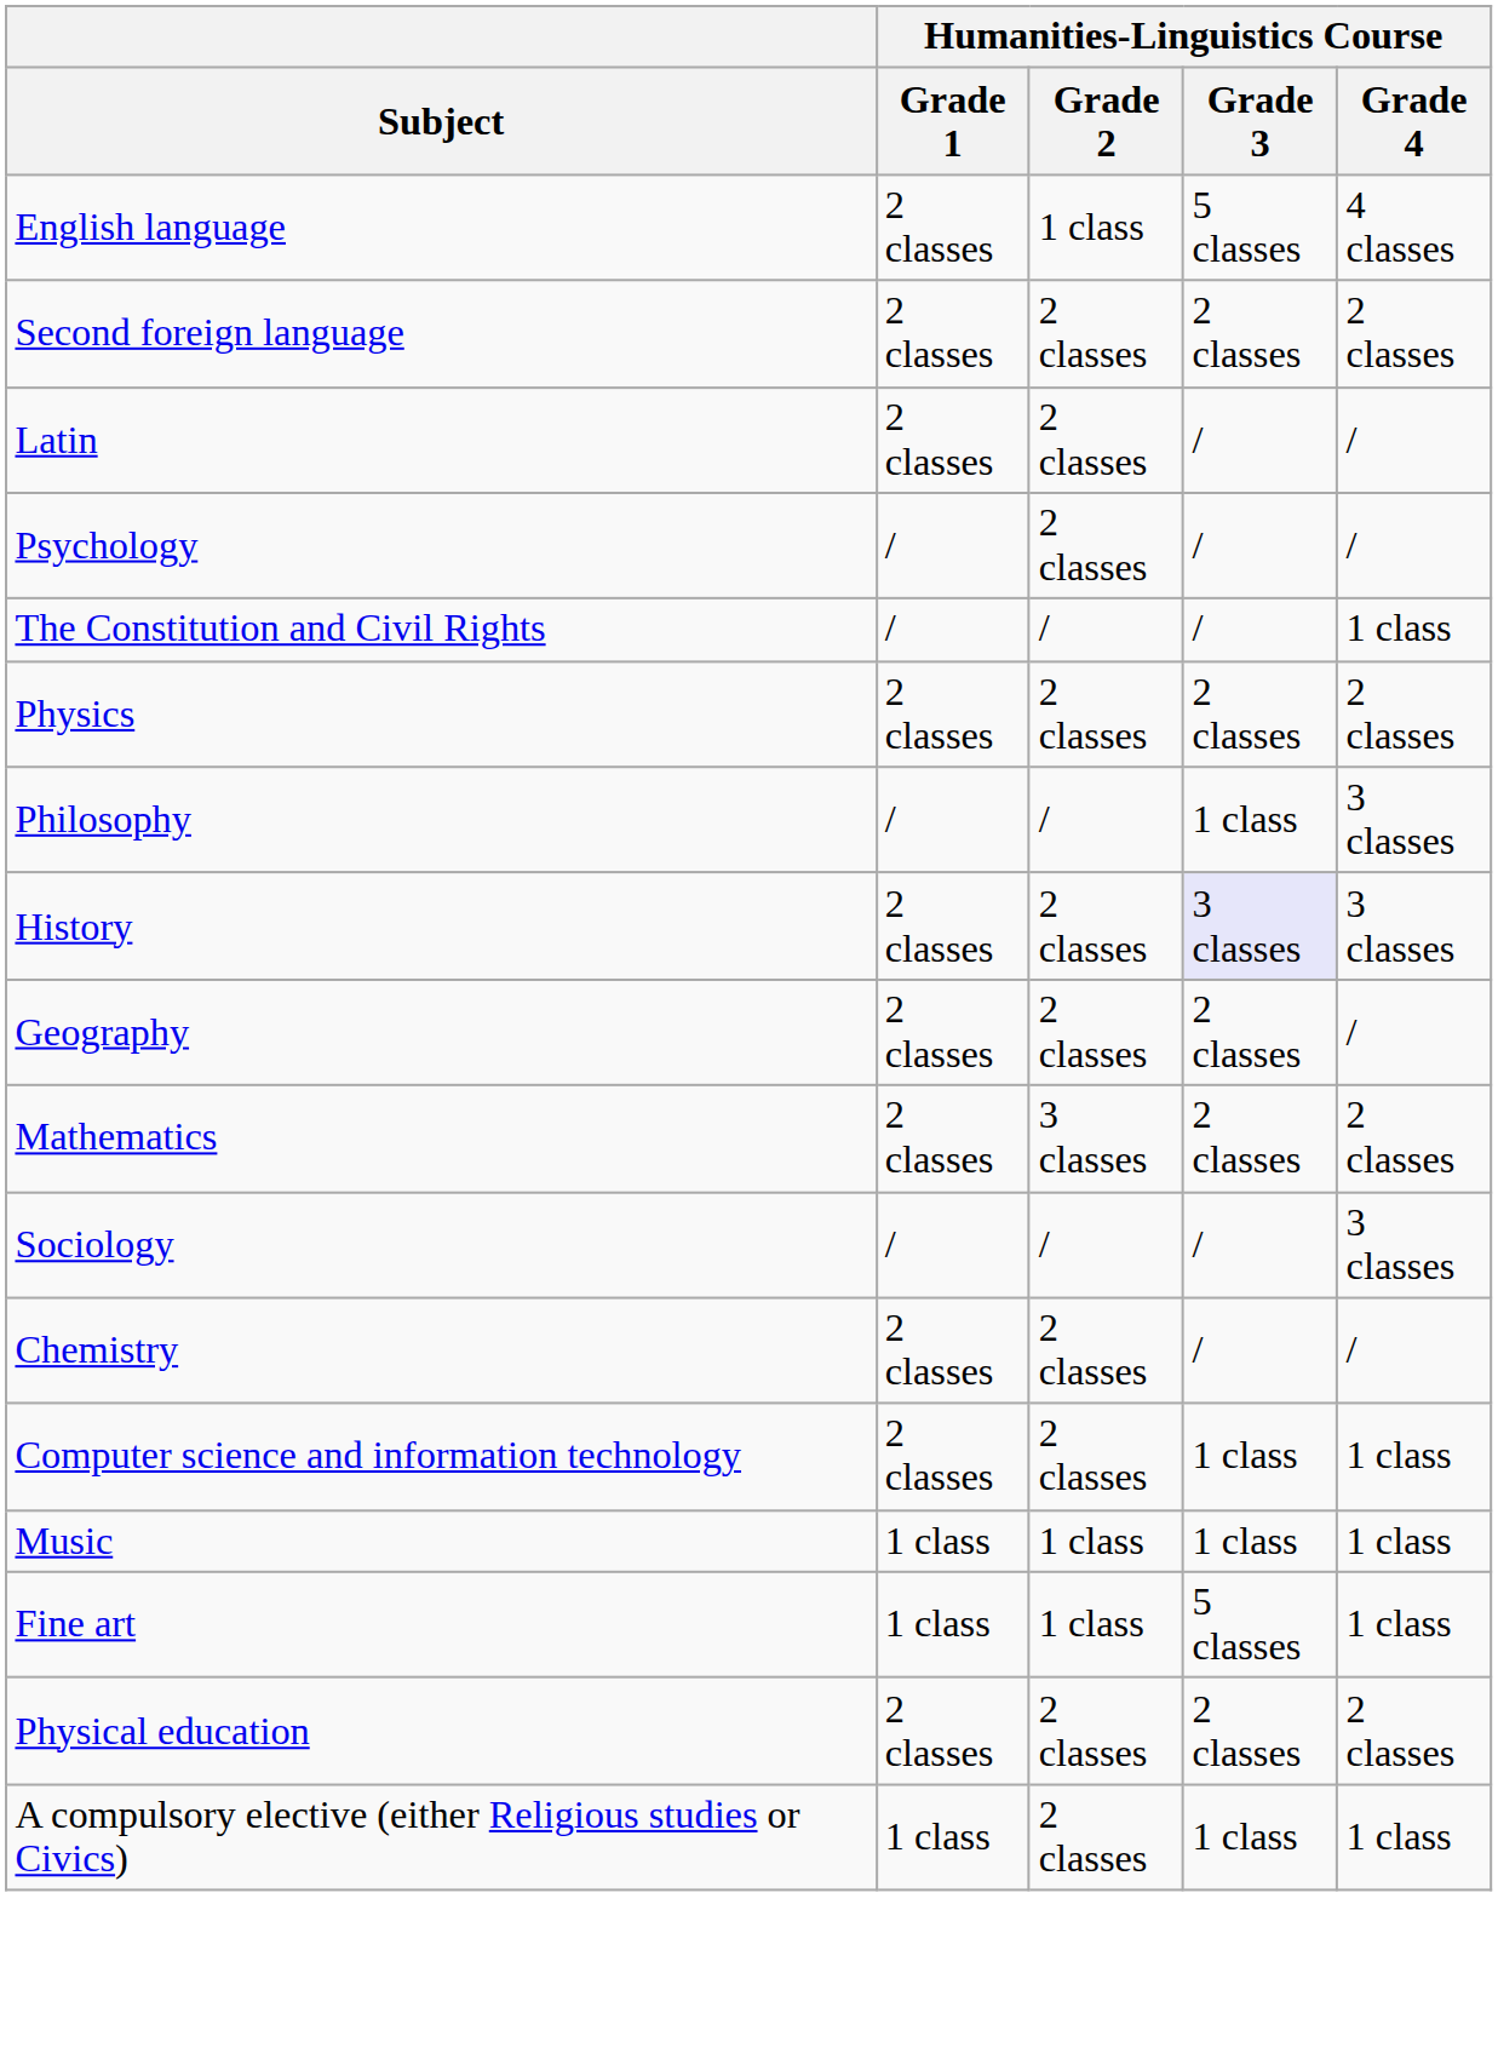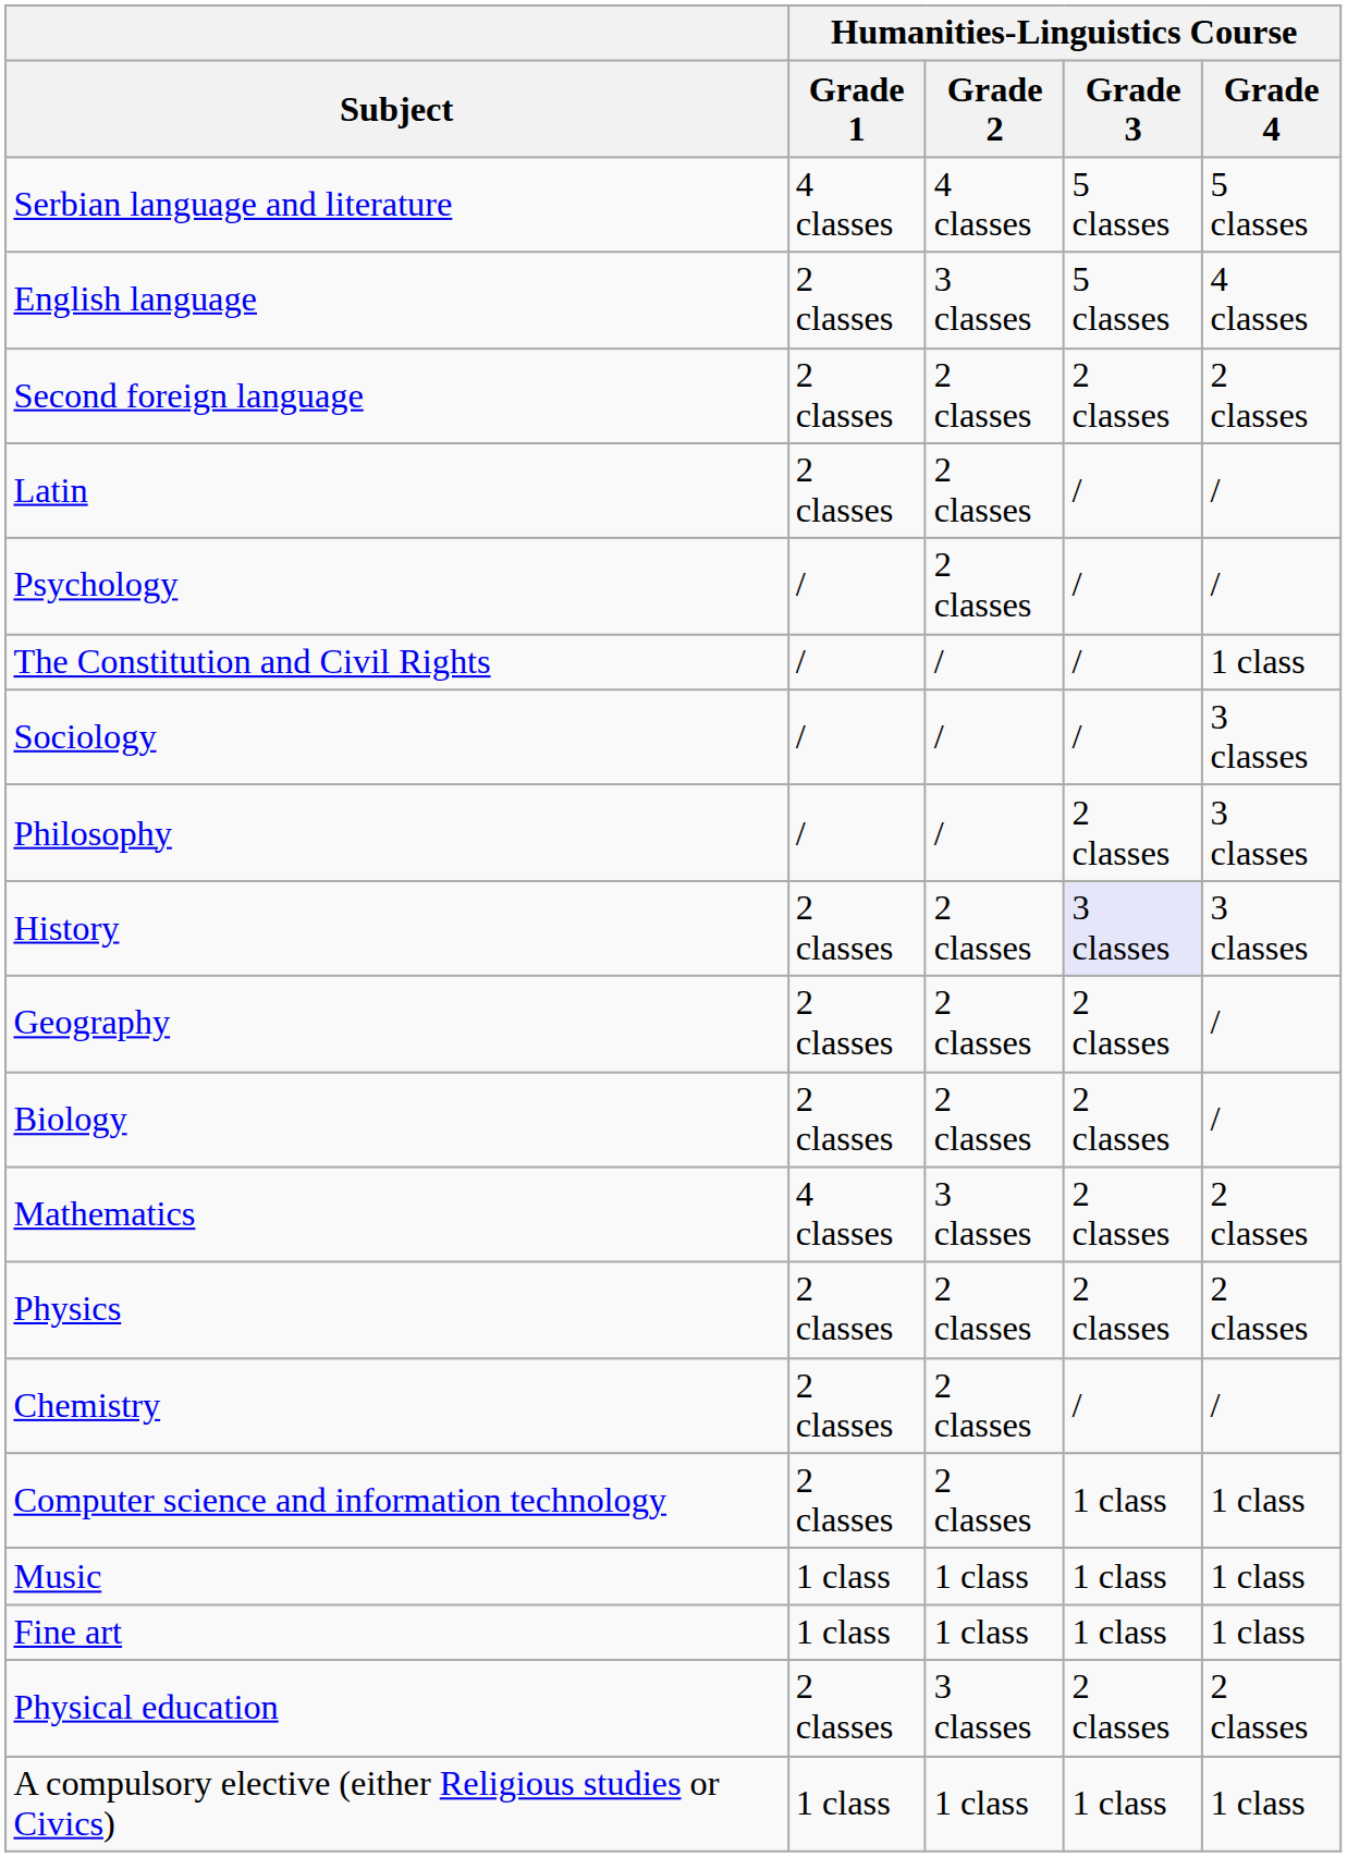+ row: Serbian language and literature | 4 classes | 4 classes | 5 classes | 5 classes
English language | Humanities-Linguistics Course / Grade 2: 1 class -> 3 classes
rows swapped: Sociology <-> Physics
Philosophy | Humanities-Linguistics Course / Grade 3: 1 class -> 2 classes
+ row: Biology | 2 classes | 2 classes | 2 classes | /
Mathematics | Humanities-Linguistics Course / Grade 1: 2 classes -> 4 classes
Fine art | Humanities-Linguistics Course / Grade 3: 5 classes -> 1 class
Physical education | Humanities-Linguistics Course / Grade 2: 2 classes -> 3 classes
A compulsory elective (either Religious studies or Civics) | Humanities-Linguistics Course / Grade 2: 2 classes -> 1 class
